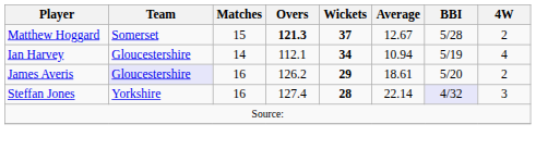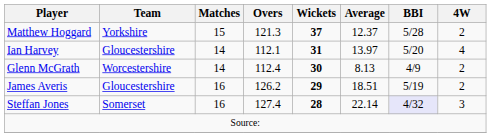Matthew Hoggard | Team: Somerset -> Yorkshire
Matthew Hoggard | Overs: bold -> normal
Matthew Hoggard | Average: 12.67 -> 12.37
Ian Harvey | Wickets: 34 -> 31
Ian Harvey | Average: 10.94 -> 13.97
Ian Harvey | BBI: 5/19 -> 5/20
+ row: Glenn McGrath | Worcestershire | 14 | 112.4 | 30 | 8.13 | 4/9 | 2
James Averis | Team: lavender background -> no background
James Averis | Average: 18.61 -> 18.51
James Averis | BBI: 5/20 -> 5/19
Steffan Jones | Team: Yorkshire -> Somerset
